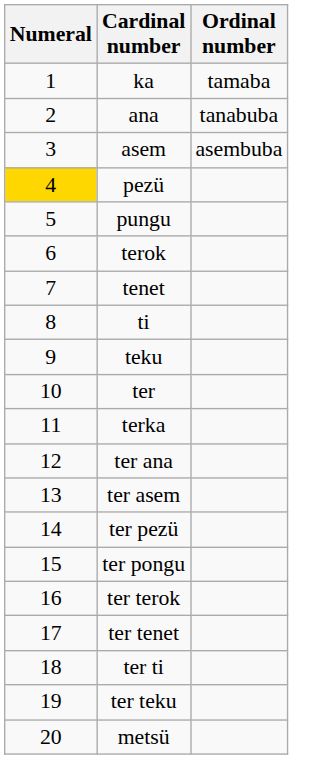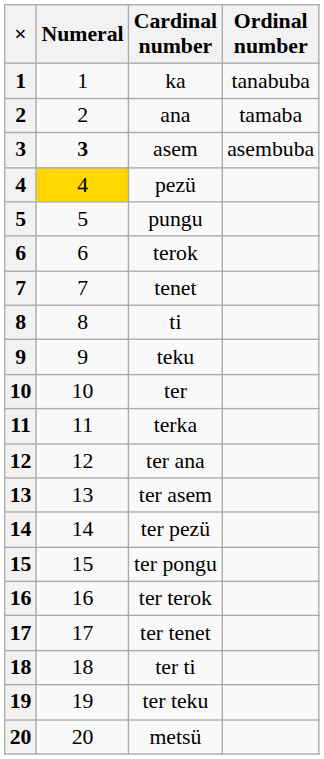+ column: × | 1 | 2 | 3 | 4 | 5 | 6 | 7 | 8 | 9 | 10 | 11 | 12 | 13 | 14 | 15 | 16 | 17 | 18 | 19 | 20
ka | Ordinal number: tamaba -> tanabuba
ana | Ordinal number: tanabuba -> tamaba
asem | Numeral: normal -> bold
